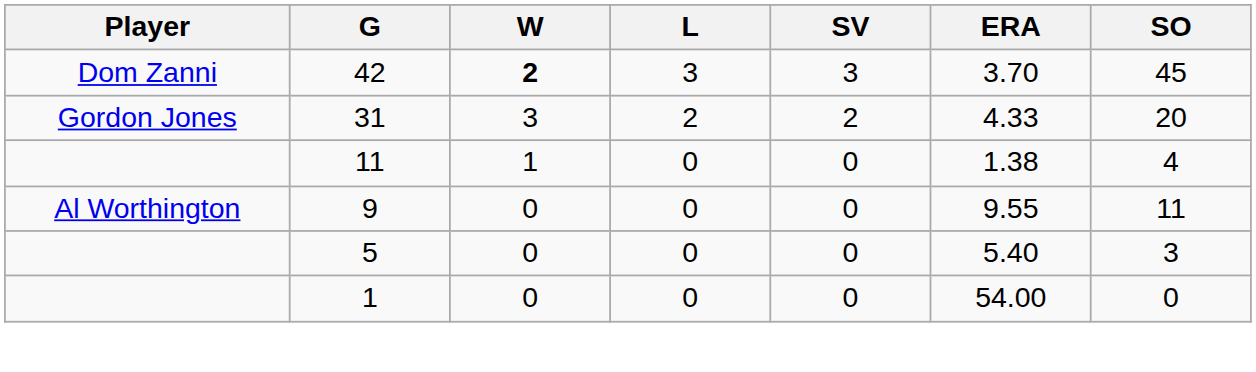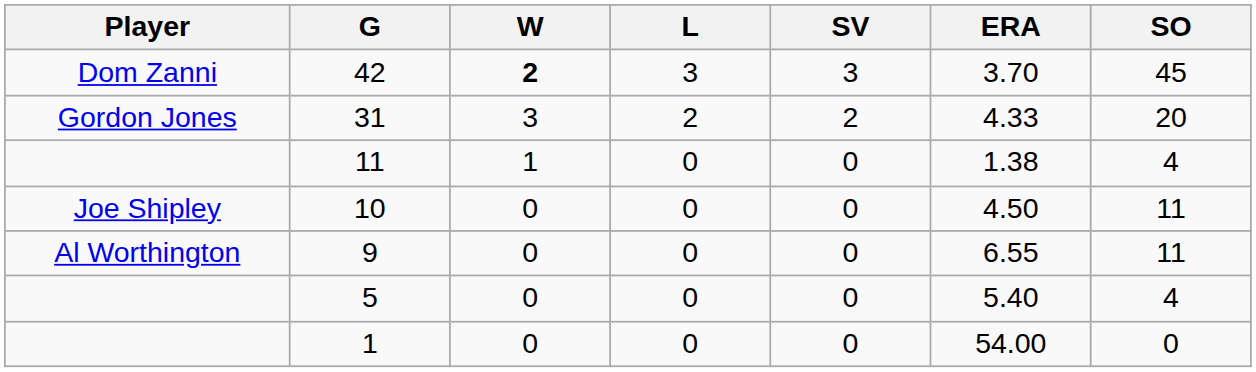+ row: Joe Shipley | 10 | 0 | 0 | 0 | 4.50 | 11
9 | ERA: 9.55 -> 6.55
5 | SO: 3 -> 4
